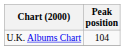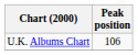U.K. Albums Chart | Peak position: 104 -> 106
